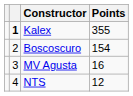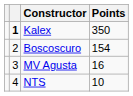Kalex | Points: 355 -> 350
NTS | Points: 12 -> 10
